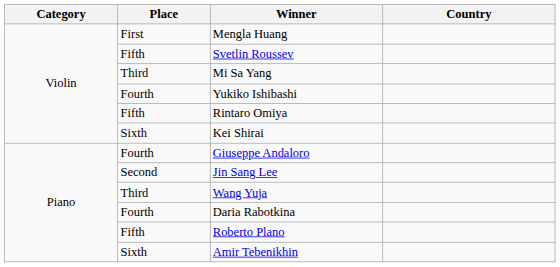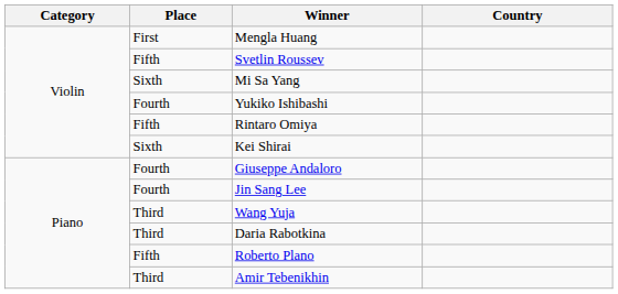Mi Sa Yang | Place: Third -> Sixth
Jin Sang Lee | Place: Second -> Fourth
Daria Rabotkina | Place: Fourth -> Third
Amir Tebenikhin | Place: Sixth -> Third
